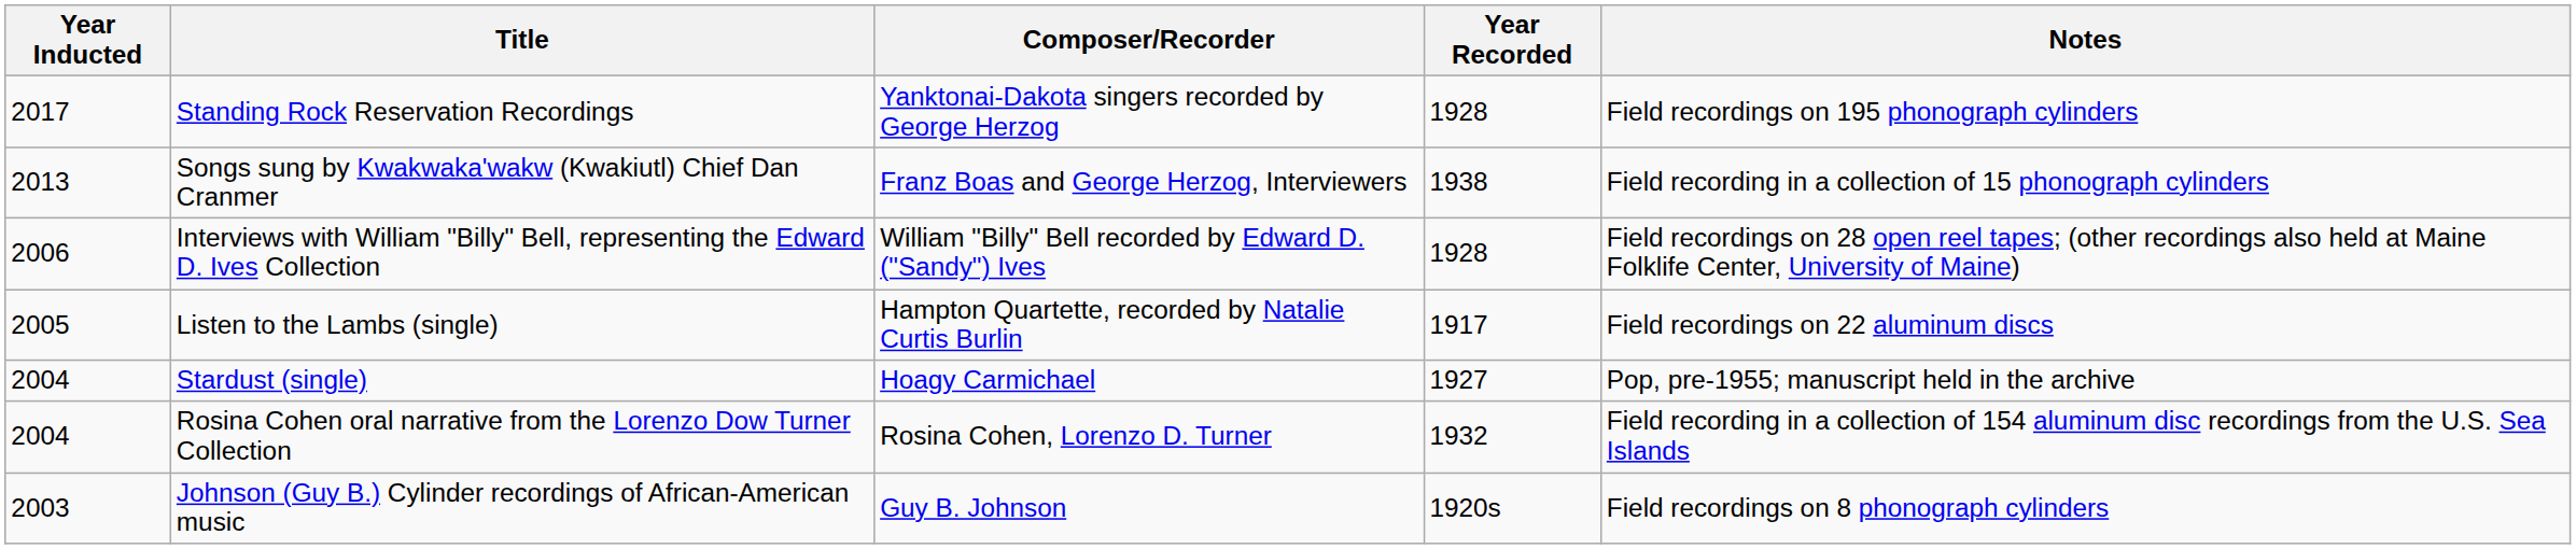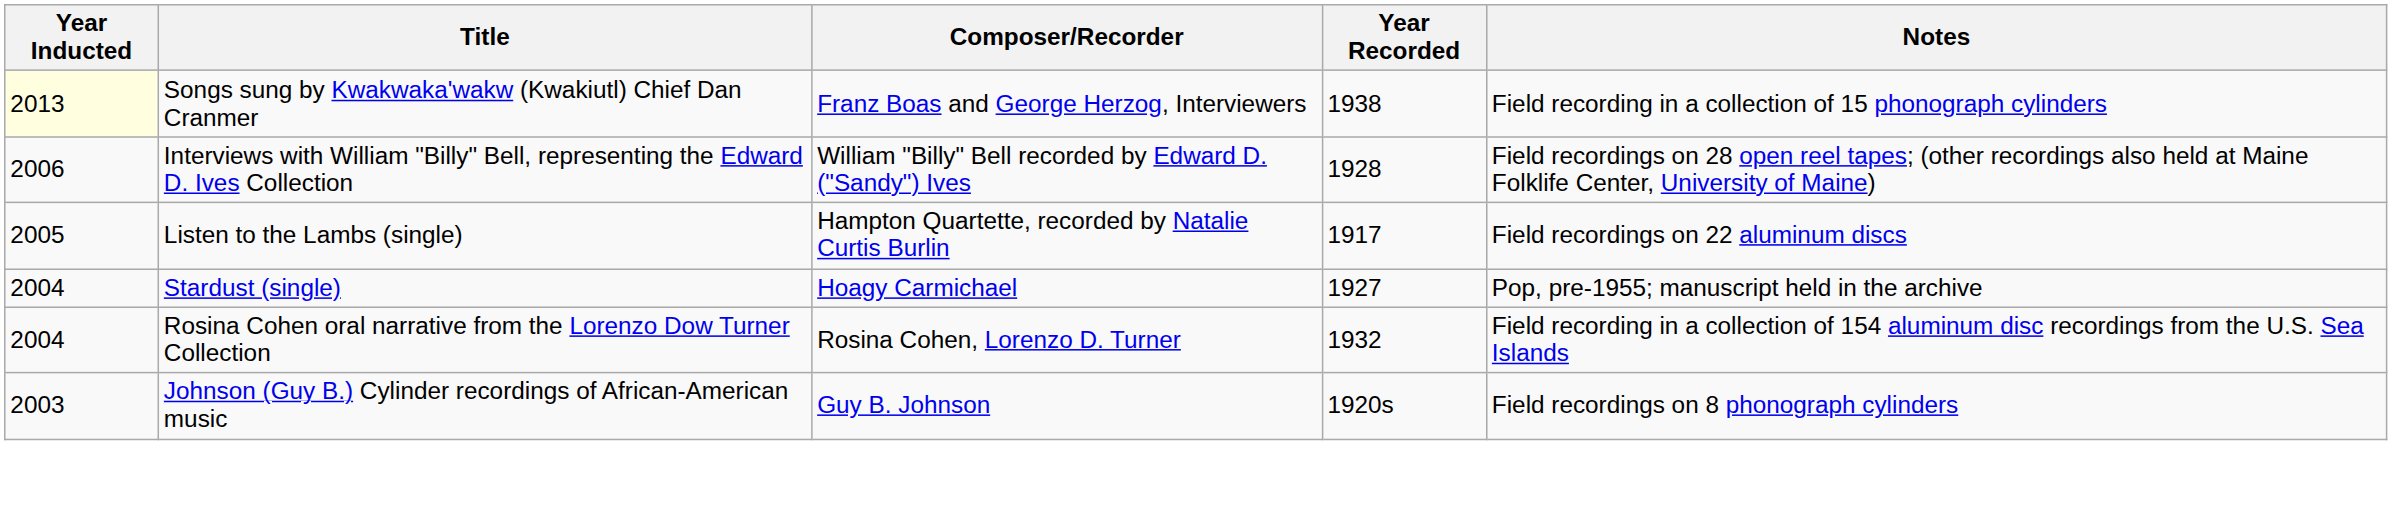- row: 2017 | Standing Rock Reservation Recordings | Yanktonai-Dakota singers recorded by George Herzog | 1928 | Field recordings on 195 phonograph cylinders
Songs sung by Kwakwaka'wakw (Kwakiutl) Chief Dan Cranmer | Year Inducted: no background -> lightyellow background
